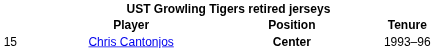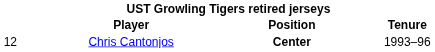Chris Cantonjos | column 1: 15 -> 12
